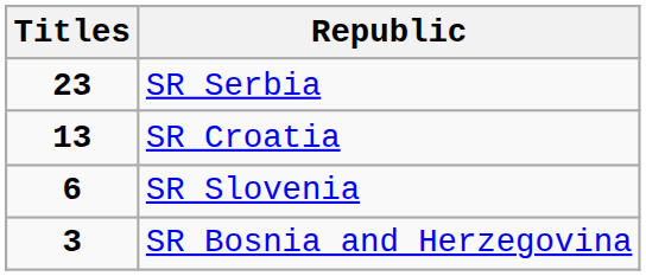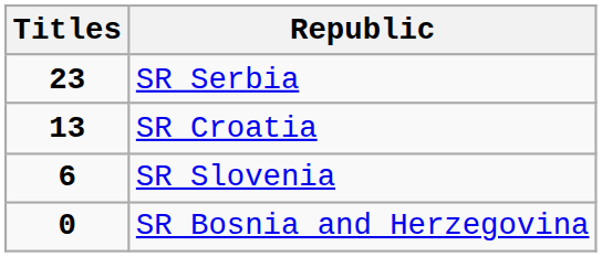SR Bosnia and Herzegovina | Titles: 3 -> 0
